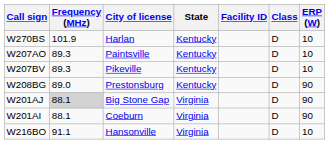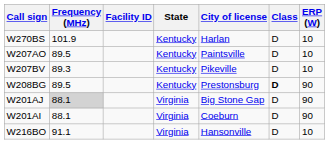columns swapped: City of license <-> Facility ID
W207AO | Frequency (MHz): 89.3 -> 89.5
W208BG | Frequency (MHz): 89.0 -> 89.5
W208BG | Class: normal -> bold
